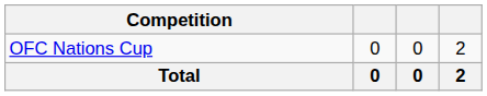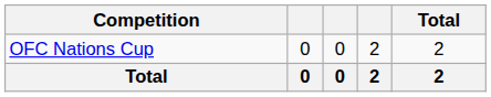+ column: Total | 2 | 2
